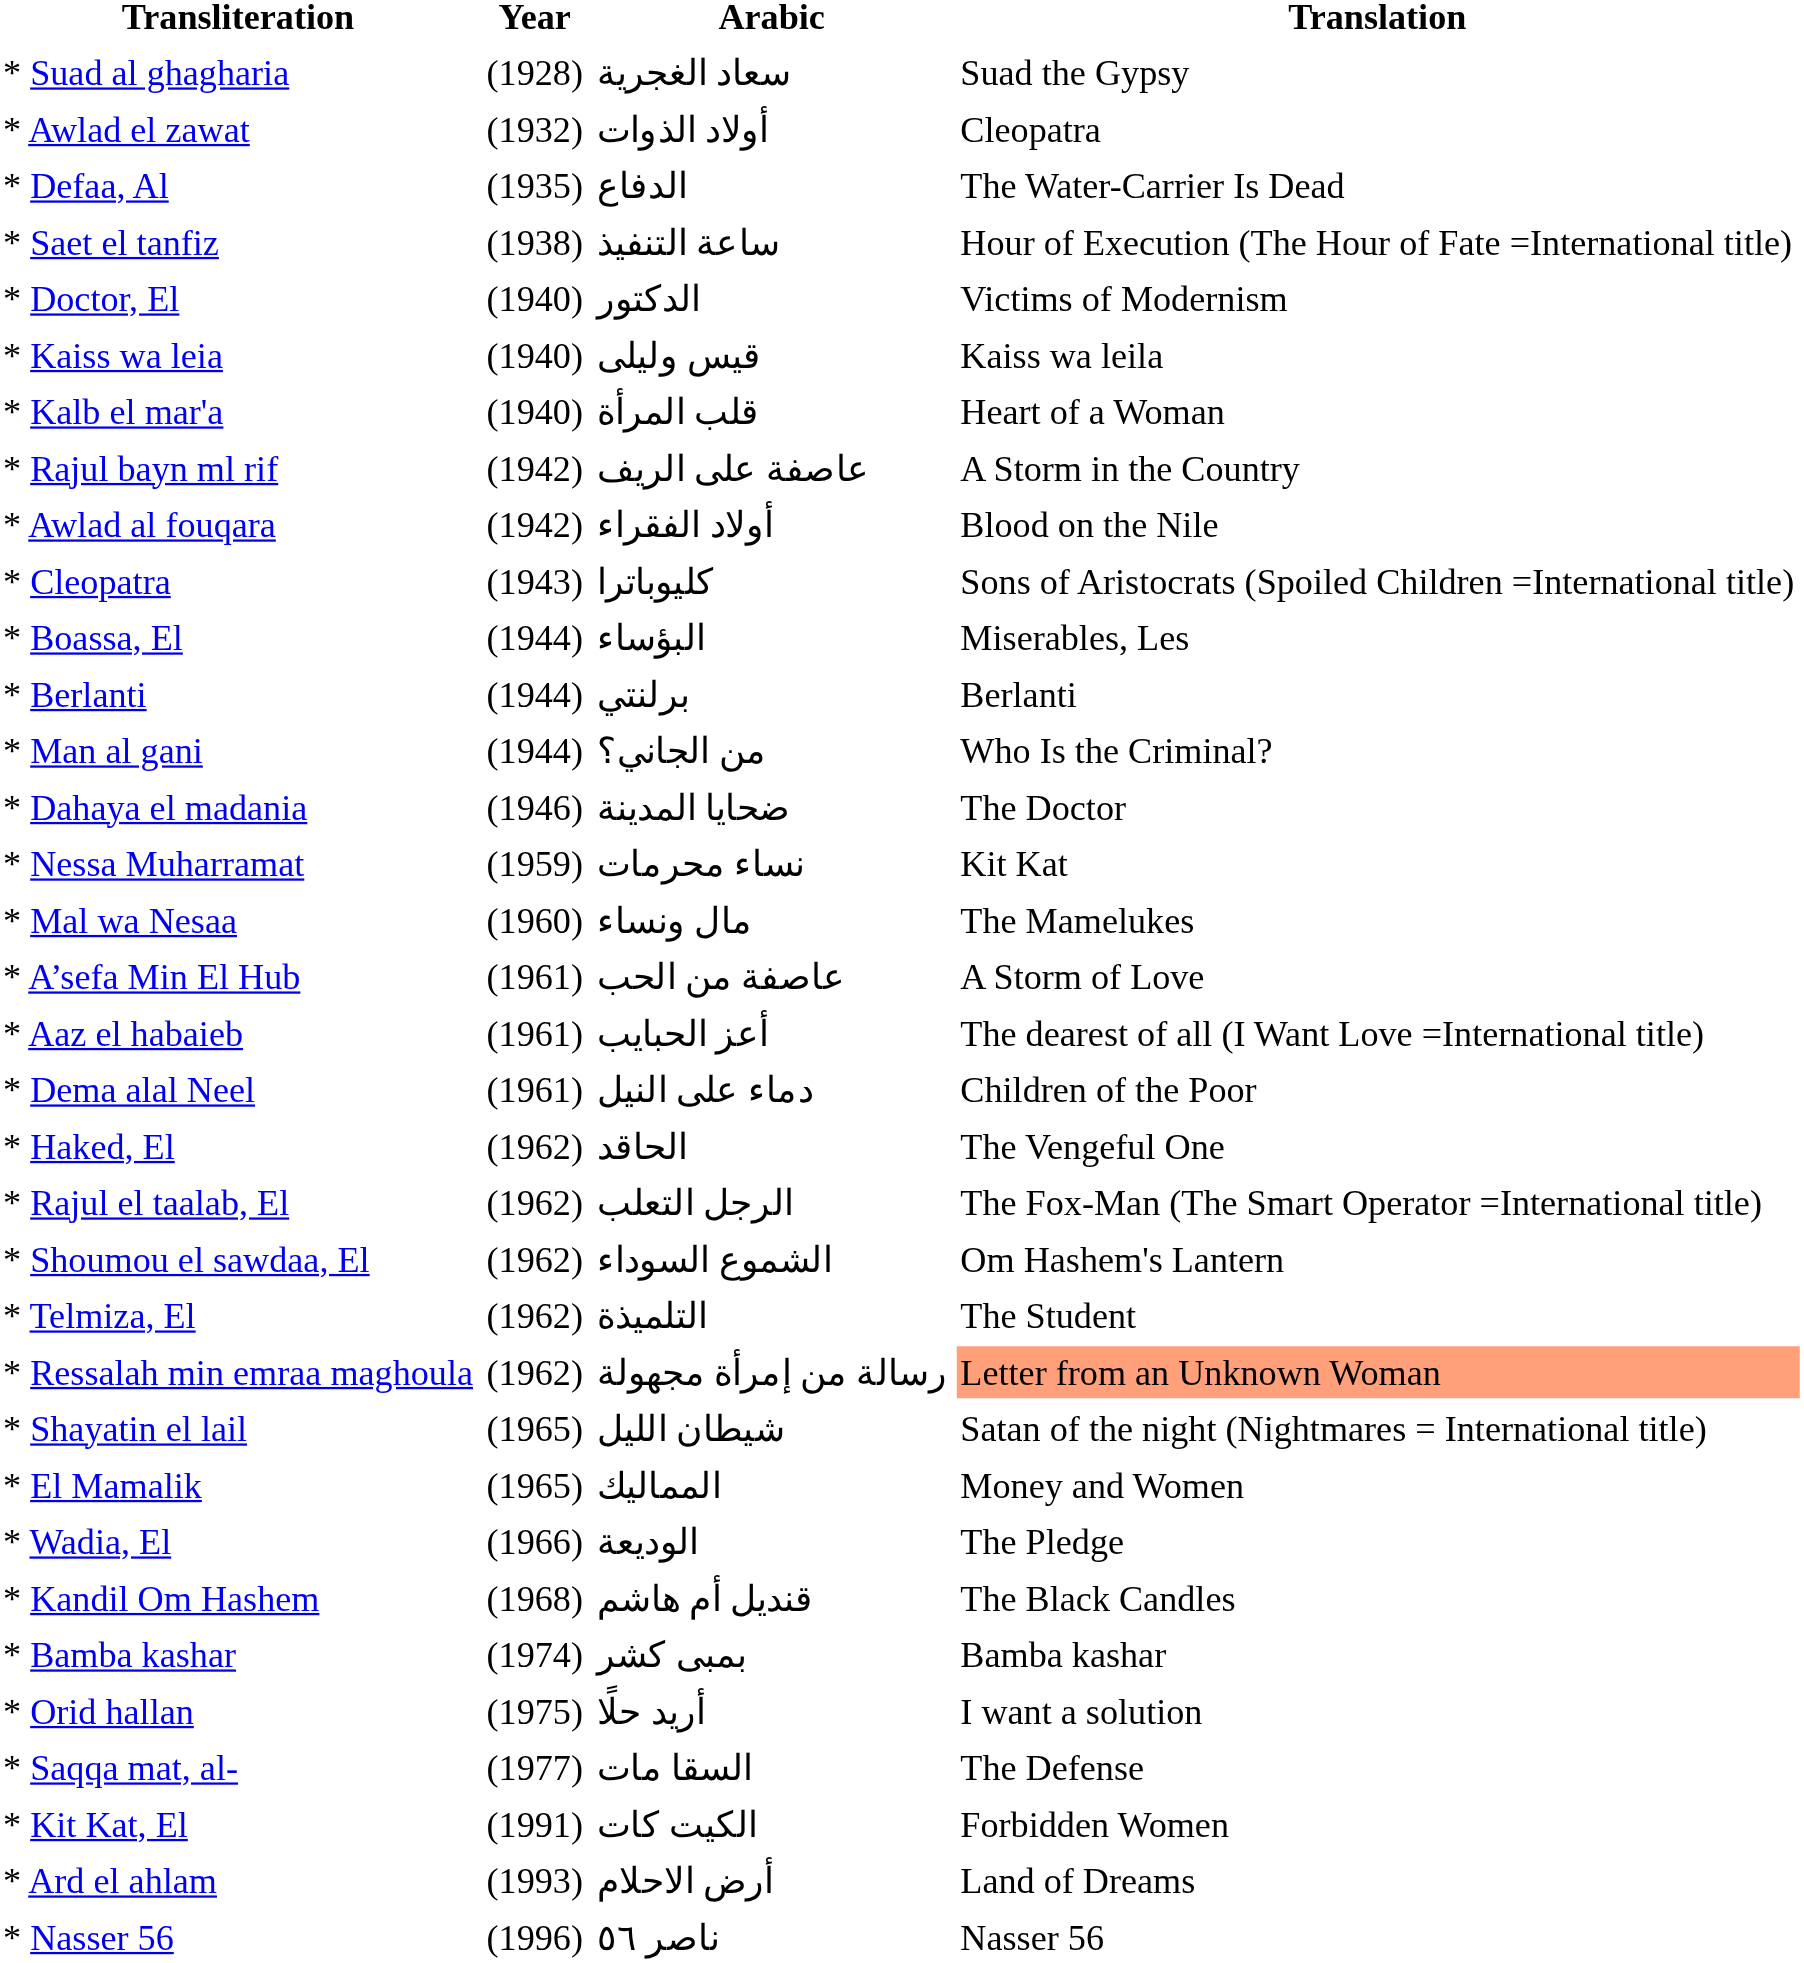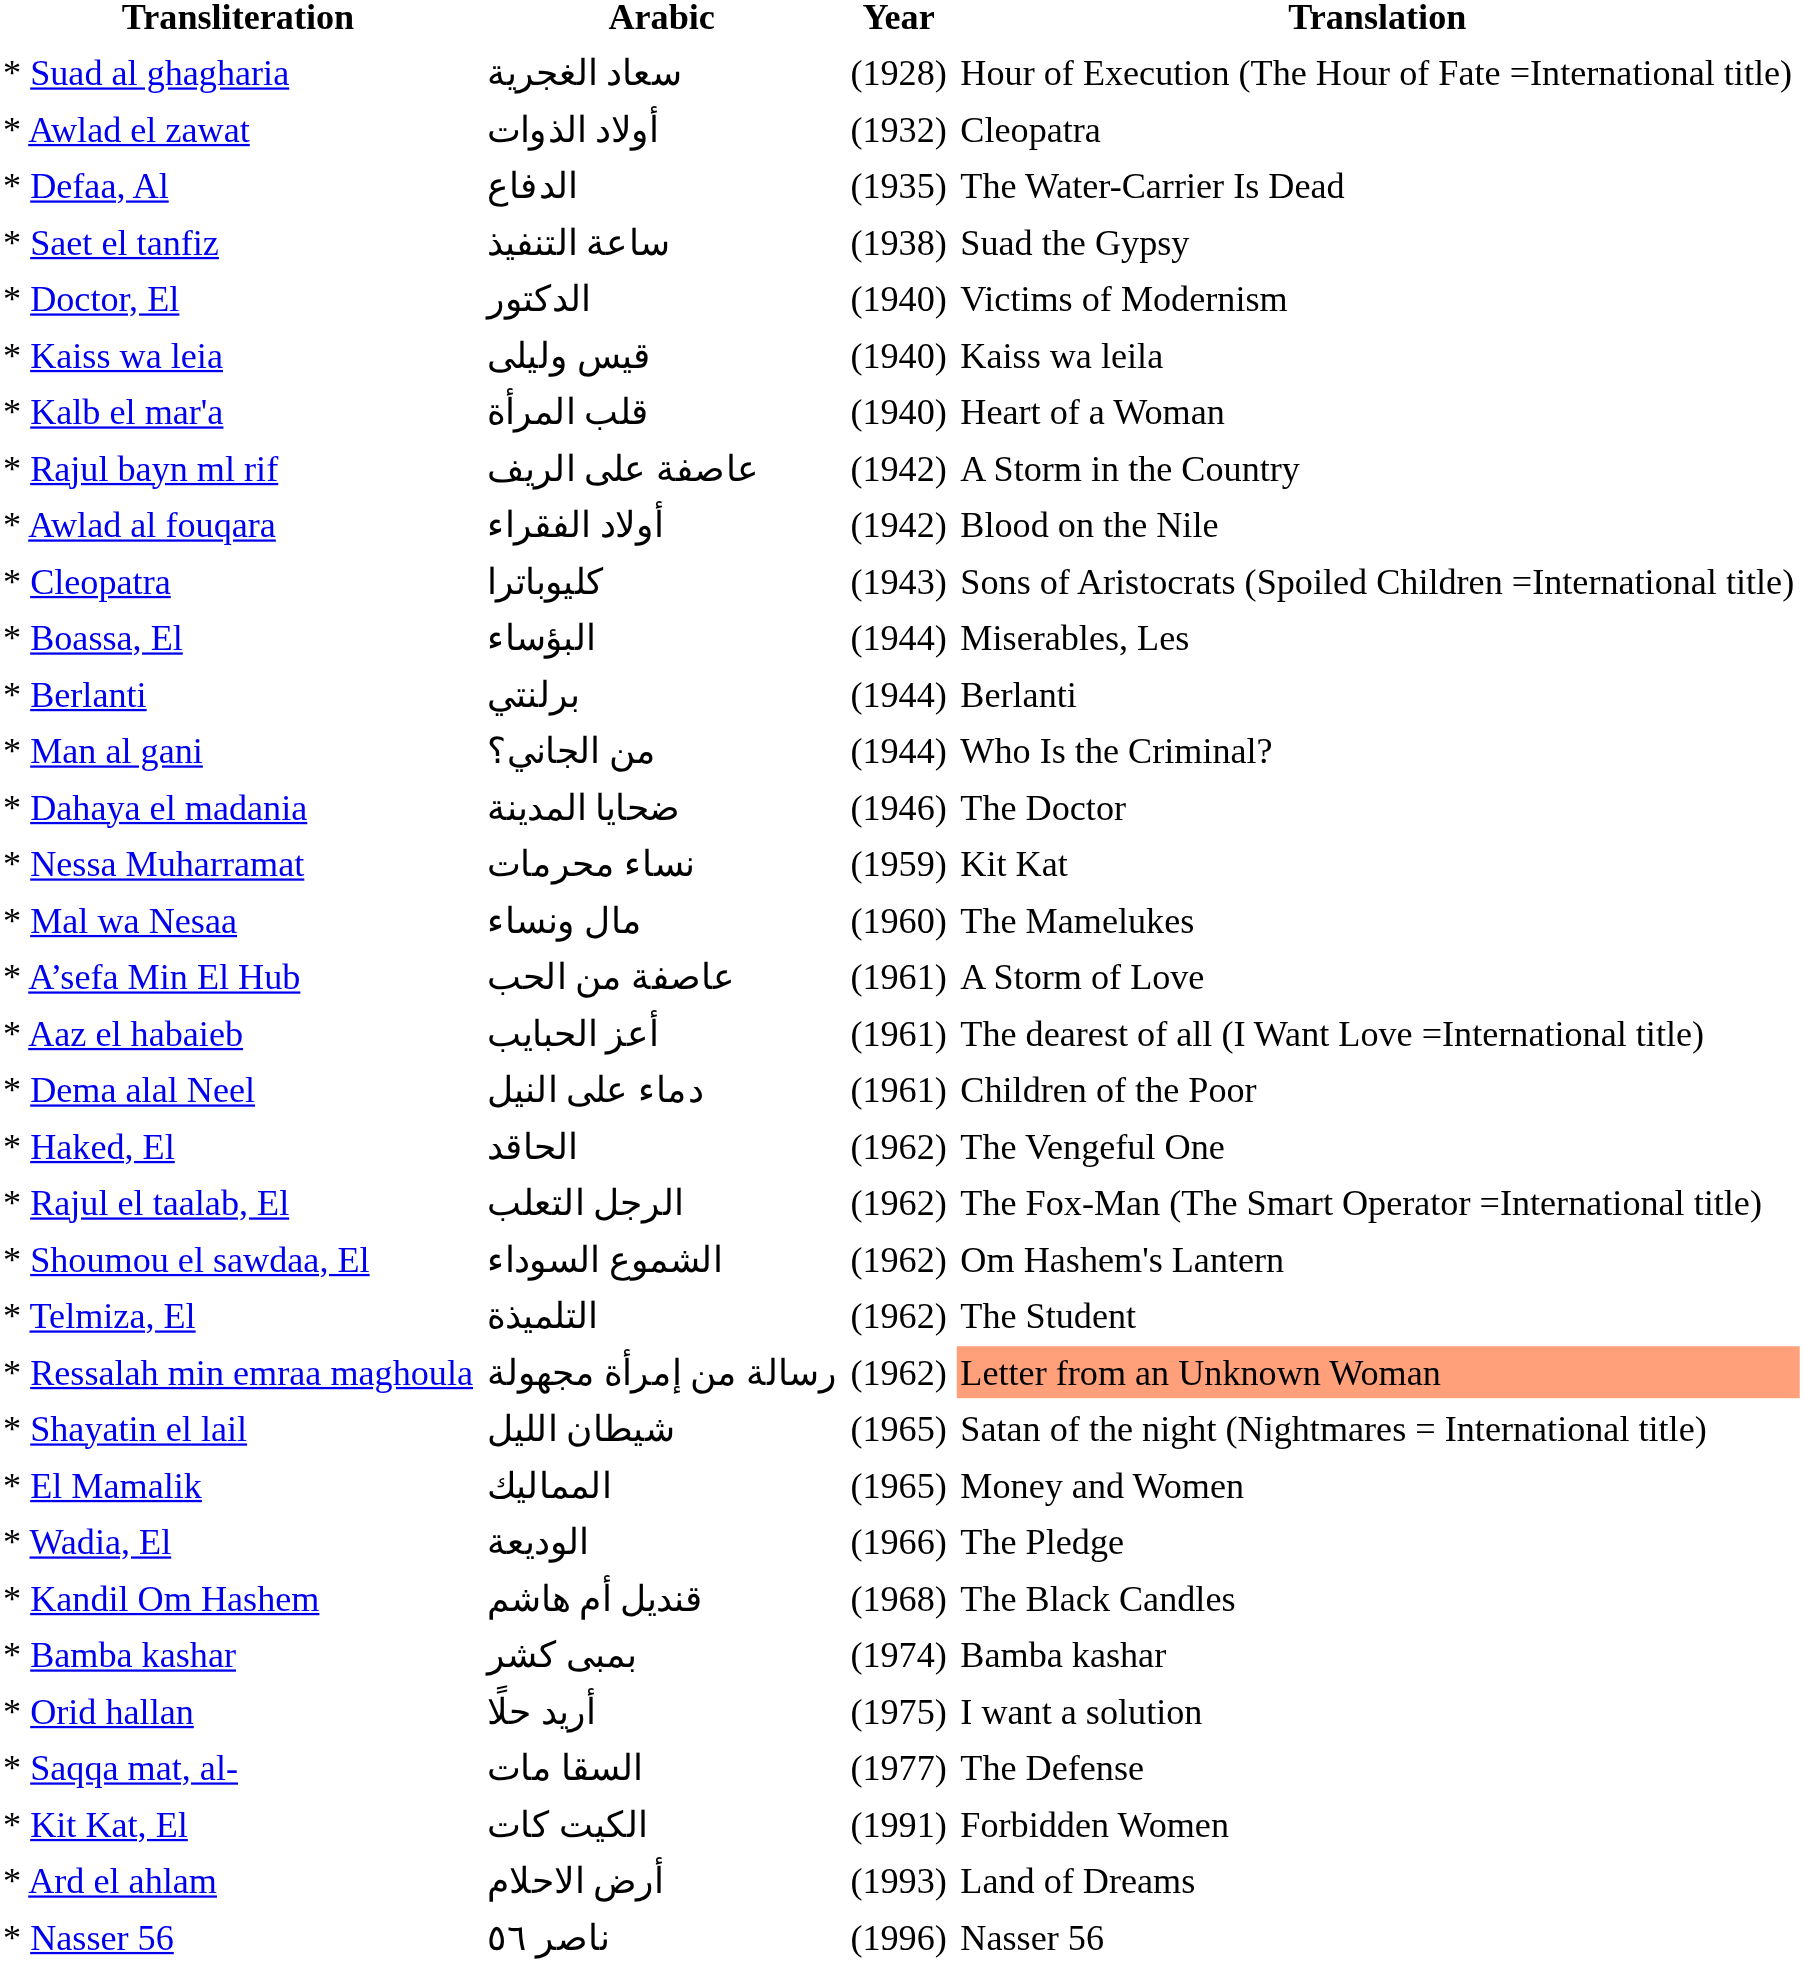columns swapped: Year <-> Arabic
* Suad al ghagharia | Translation: Suad the Gypsy -> Hour of Execution (The Hour of Fate =International title)
* Saet el tanfiz | Translation: Hour of Execution (The Hour of Fate =International title) -> Suad the Gypsy
